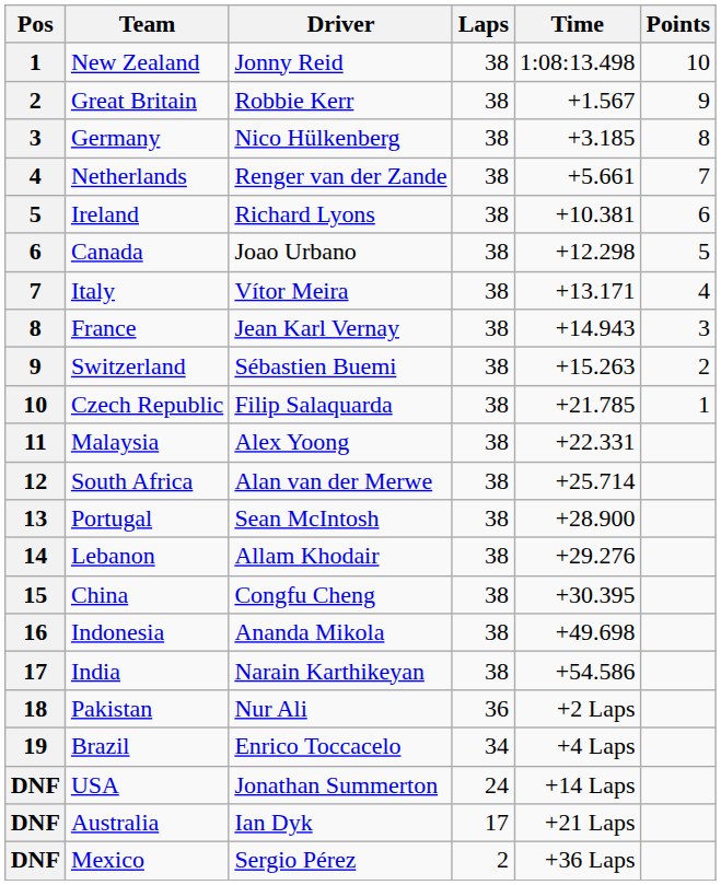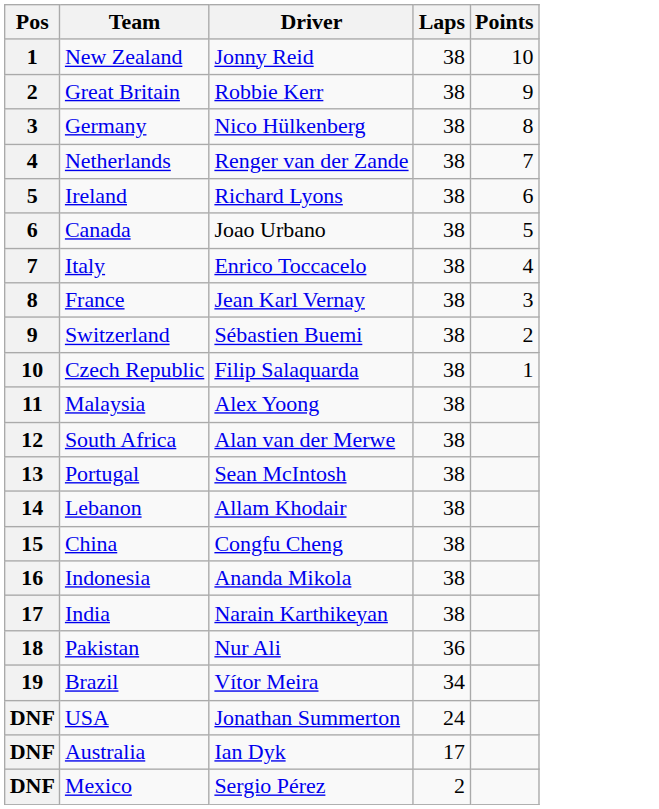- column: Time | 1:08:13.498 | +1.567 | +3.185 | +5.661 | +10.381 | +12.298 | +13.171 | +14.943 | +15.263 | +21.785 | +22.331 | +25.714 | +28.900 | +29.276 | +30.395 | +49.698 | +54.586 | +2 Laps | +4 Laps | +14 Laps | +21 Laps | +36 Laps
Italy | Driver: Vítor Meira -> Enrico Toccacelo
Brazil | Driver: Enrico Toccacelo -> Vítor Meira
